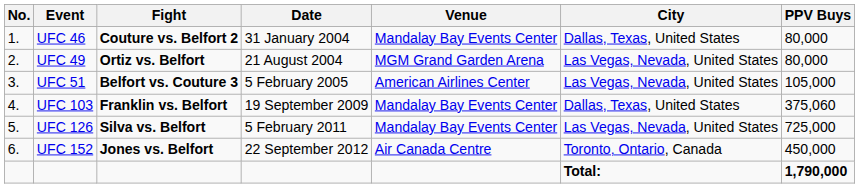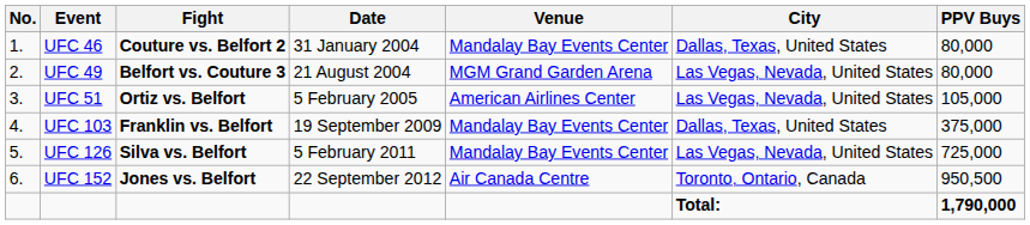UFC 49 | Fight: Ortiz vs. Belfort -> Belfort vs. Couture 3
UFC 51 | Fight: Belfort vs. Couture 3 -> Ortiz vs. Belfort
UFC 103 | PPV Buys: 375,060 -> 375,000
UFC 152 | PPV Buys: 450,000 -> 950,500
